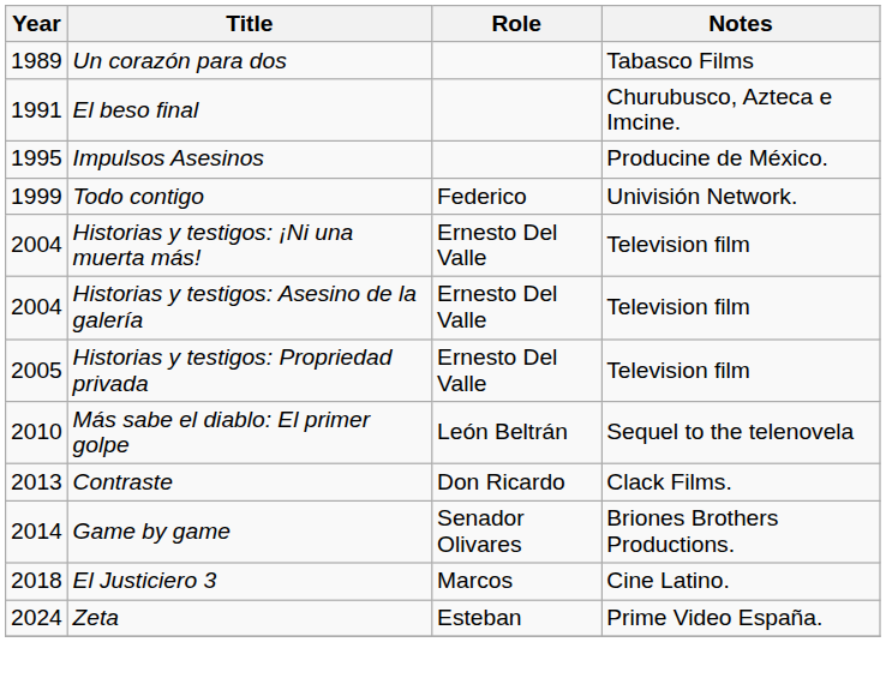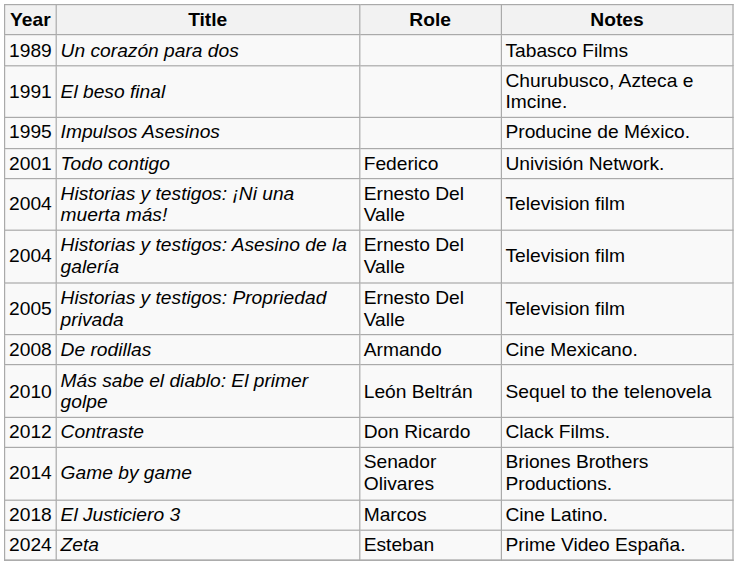Todo contigo | Year: 1999 -> 2001
+ row: 2008 | De rodillas | Armando | Cine Mexicano.
Contraste | Year: 2013 -> 2012
